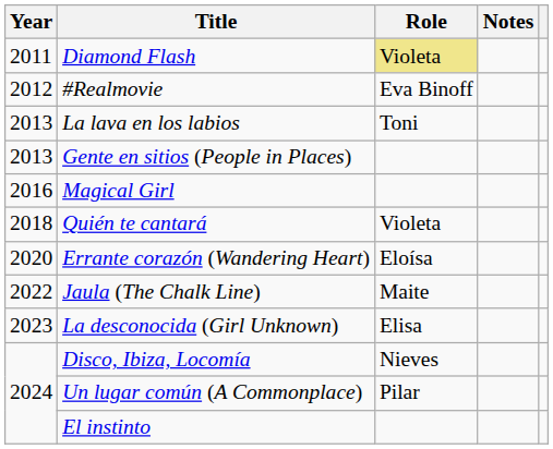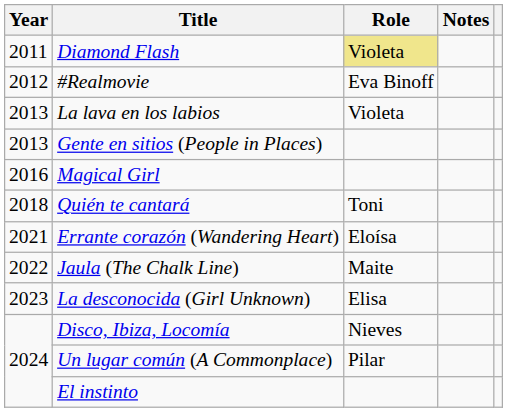La lava en los labios | Role: Toni -> Violeta
Quién te cantará | Role: Violeta -> Toni
Errante corazón (Wandering Heart) | Year: 2020 -> 2021
